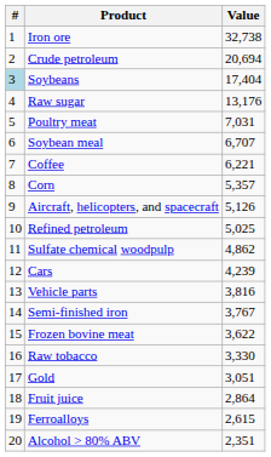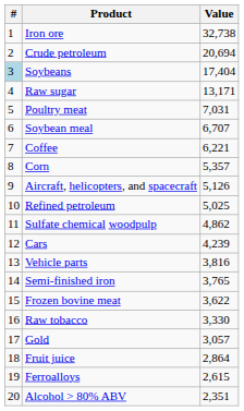Raw sugar | Value: 13,176 -> 13,171
Semi-finished iron | Value: 3,767 -> 3,765
Gold | Value: 3,051 -> 3,057
